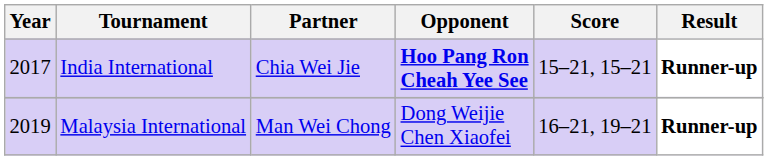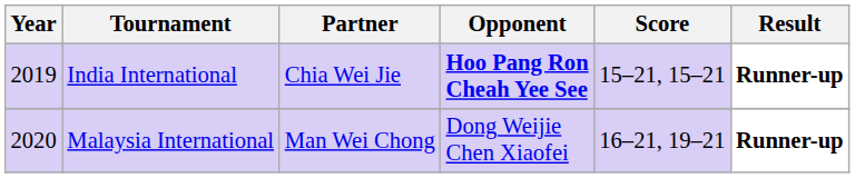India International | Year: 2017 -> 2019
Malaysia International | Year: 2019 -> 2020
